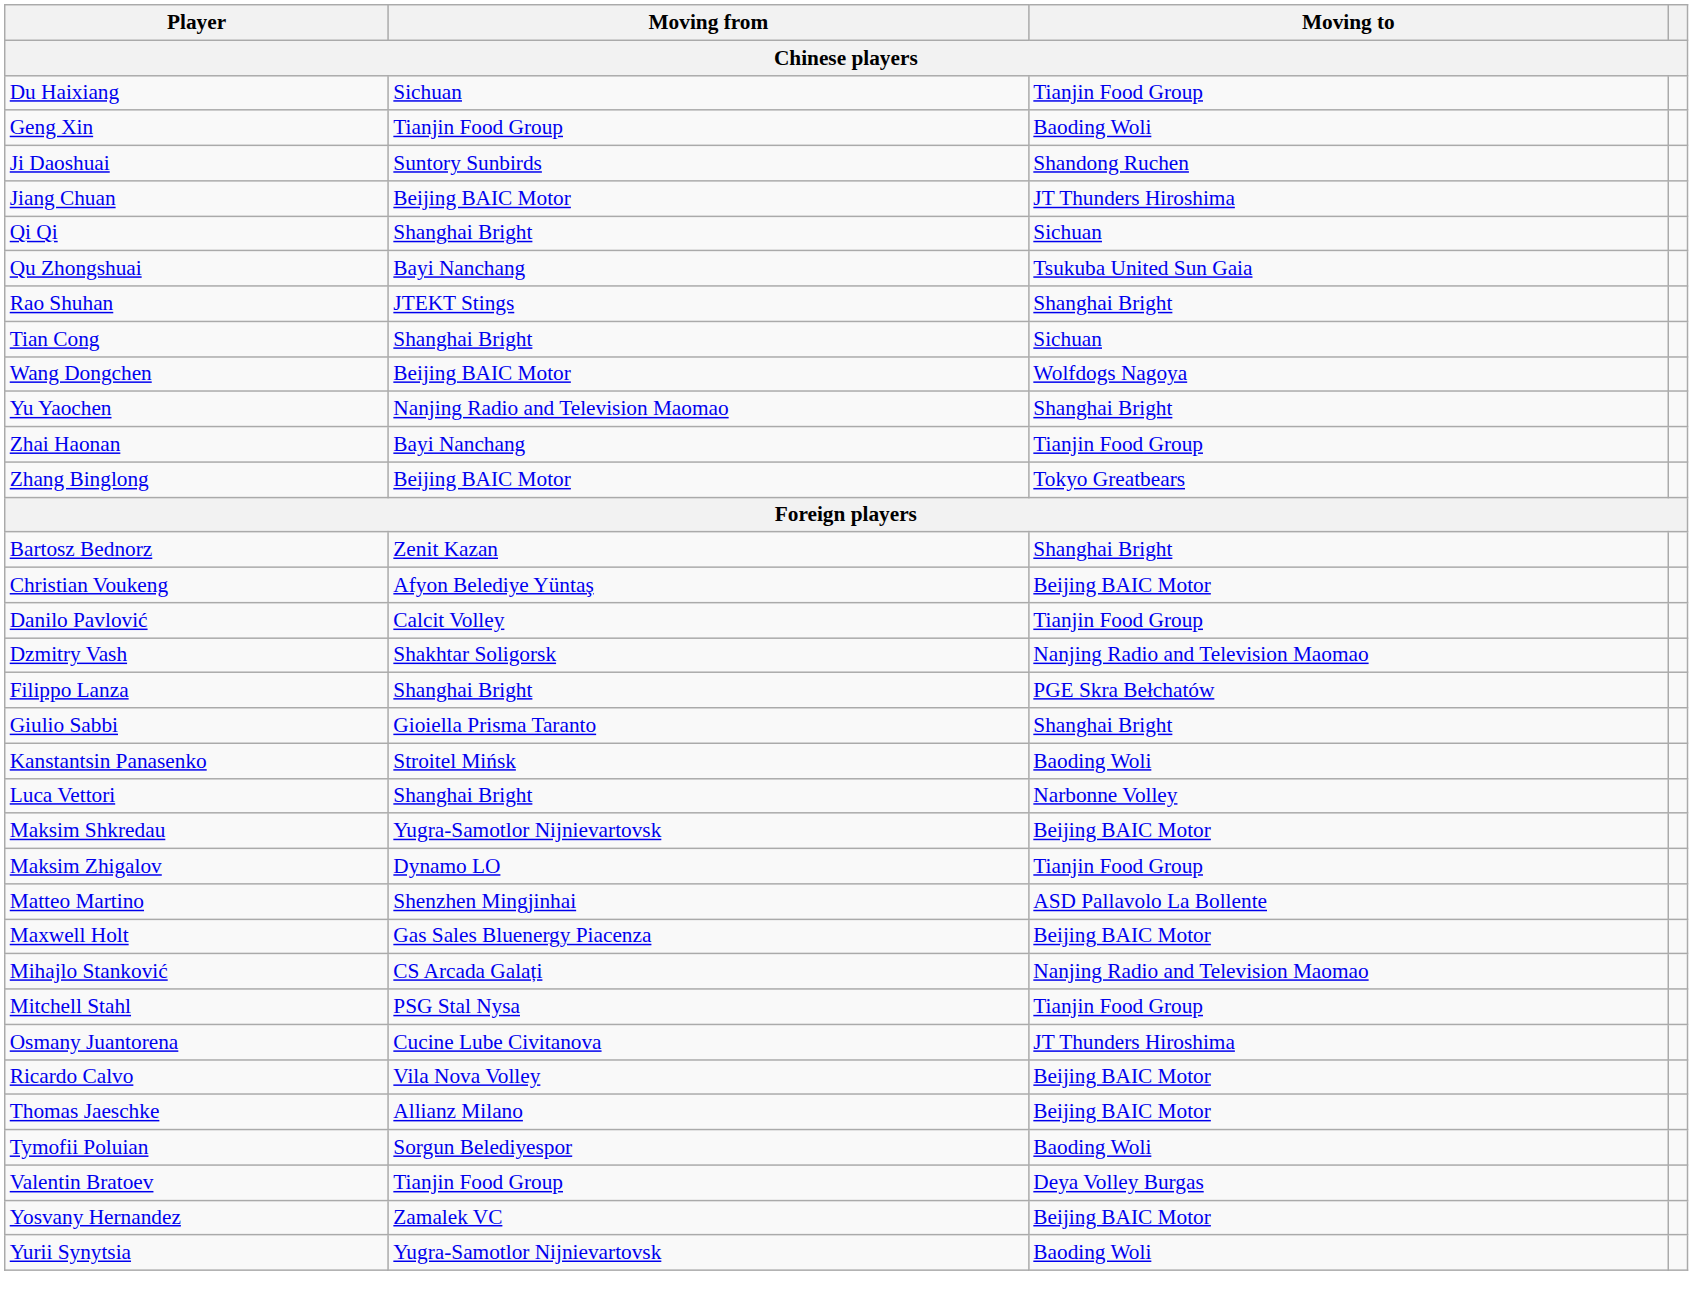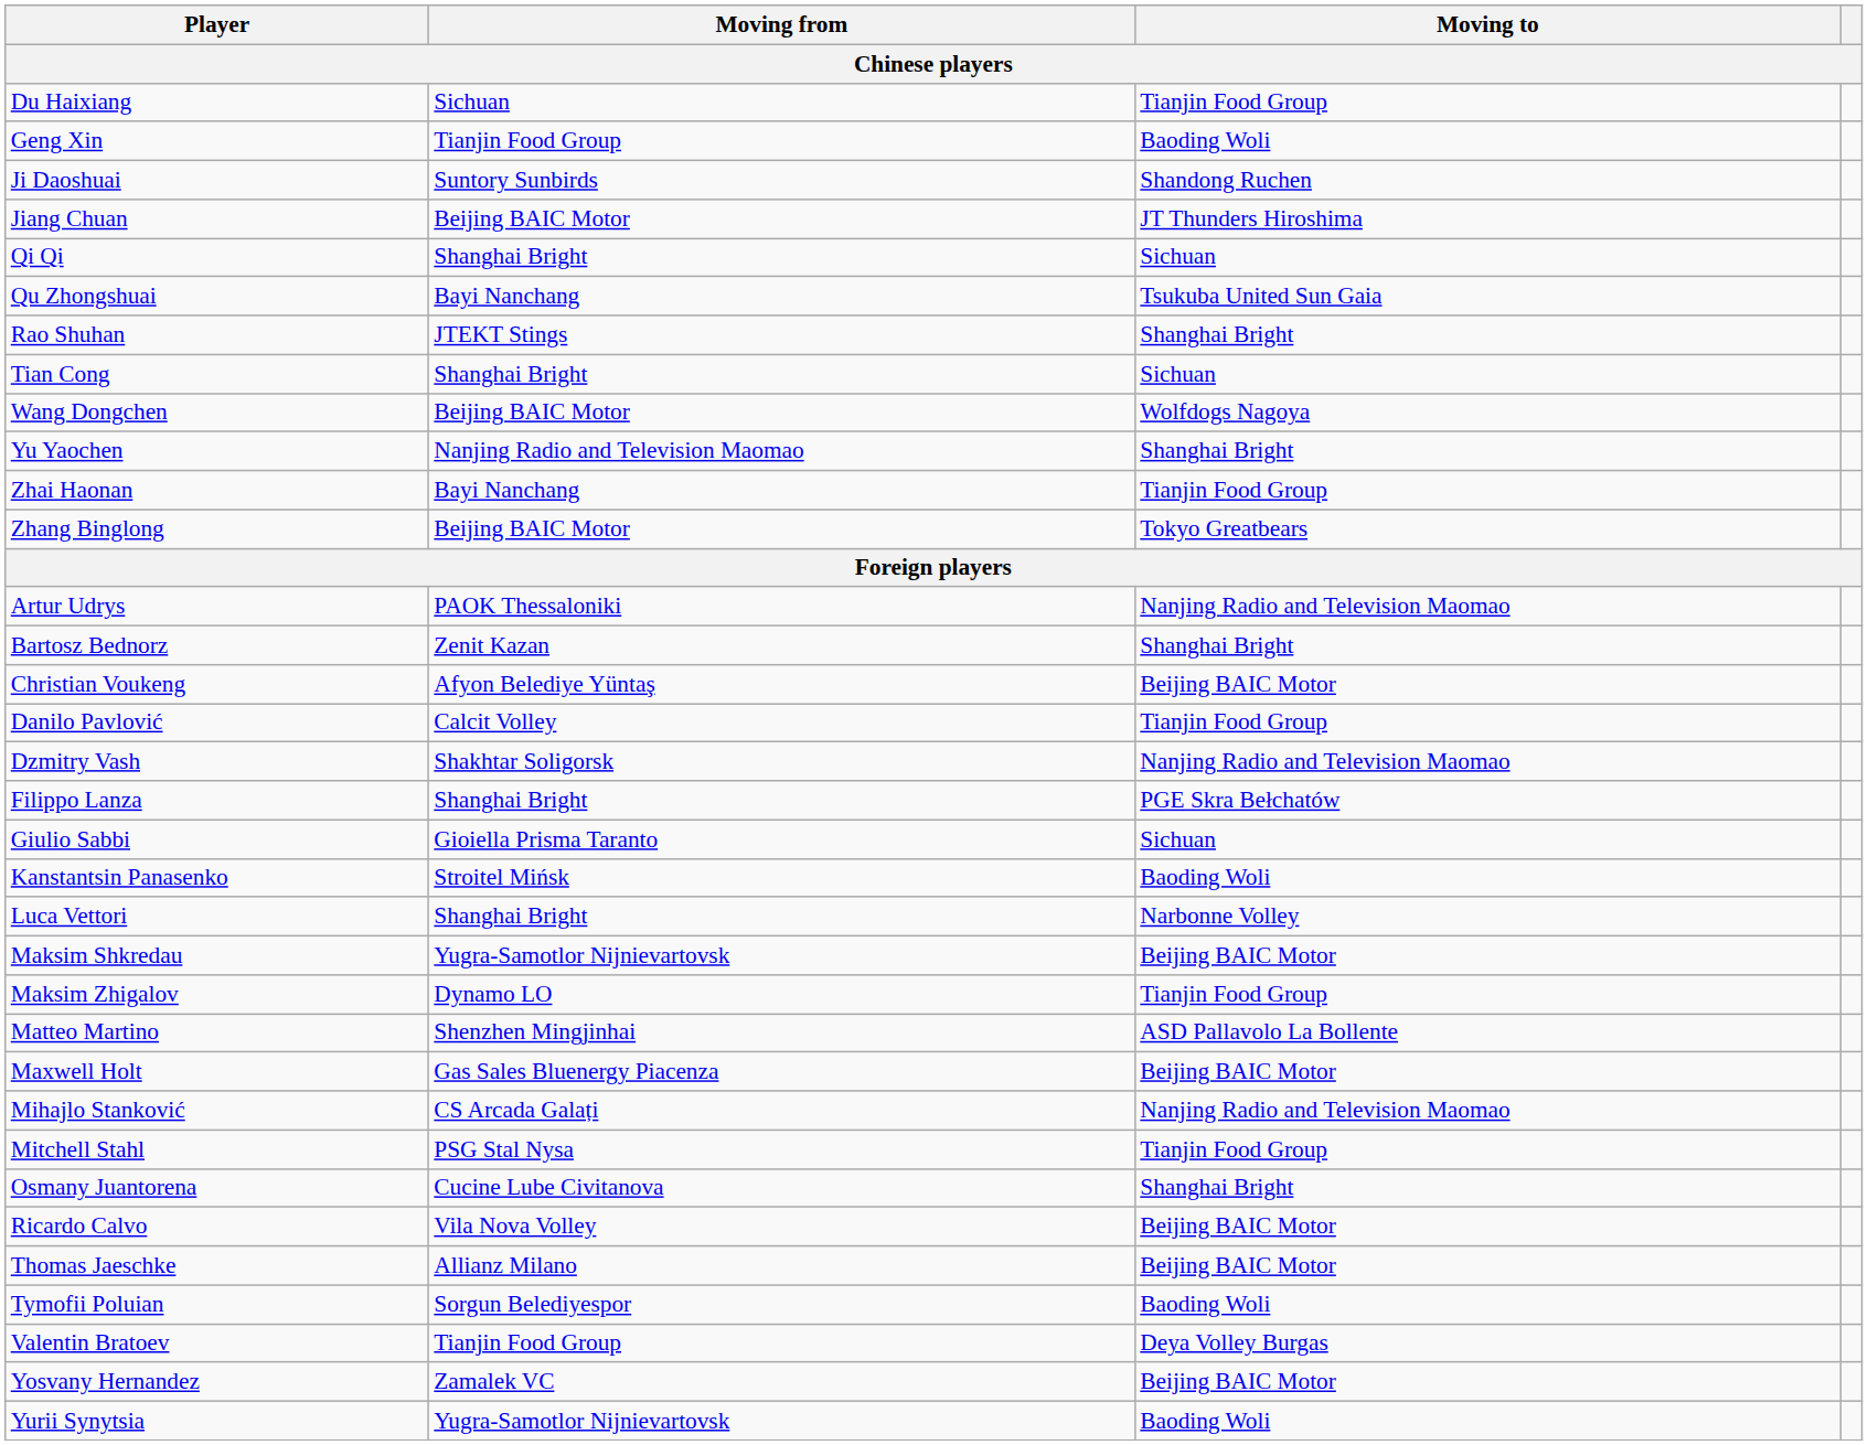+ row: Artur Udrys | PAOK Thessaloniki | Nanjing Radio and Television Maomao
Giulio Sabbi | Moving to: Shanghai Bright -> Sichuan
Osmany Juantorena | Moving to: JT Thunders Hiroshima -> Shanghai Bright
